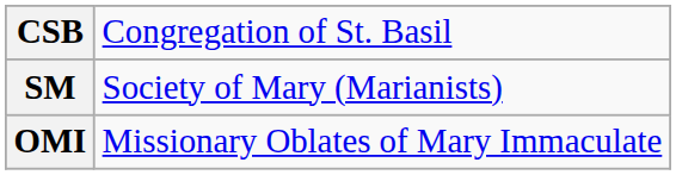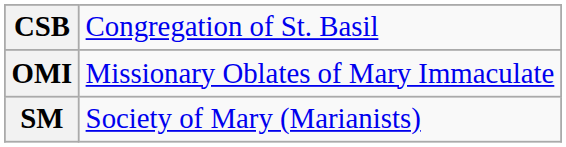rows swapped: OMI <-> SM
